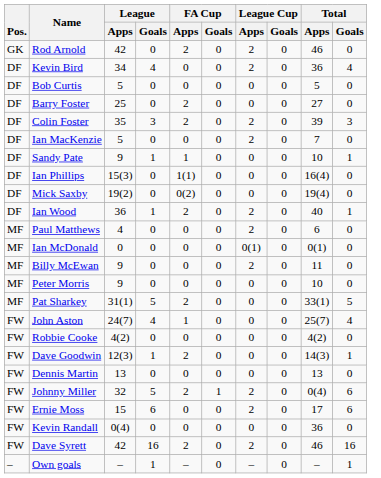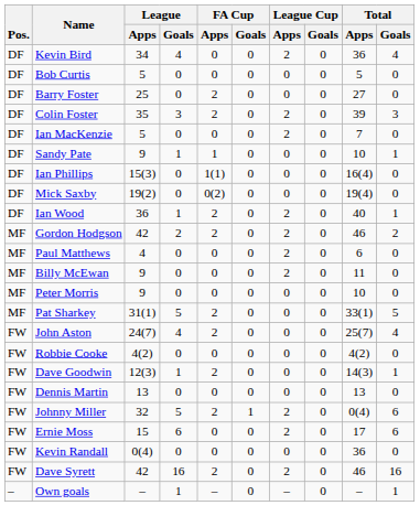- row: GK | Rod Arnold | 42 | 0 | 2 | 0 | 2 | 0 | 46 | 0
+ row: MF | Gordon Hodgson | 42 | 2 | 2 | 0 | 2 | 0 | 46 | 2
- row: MF | Ian McDonald | 0 | 0 | 0 | 0 | 0(1) | 0 | 0(1) | 0
John Aston | FA Cup / Apps: 1 -> 2
